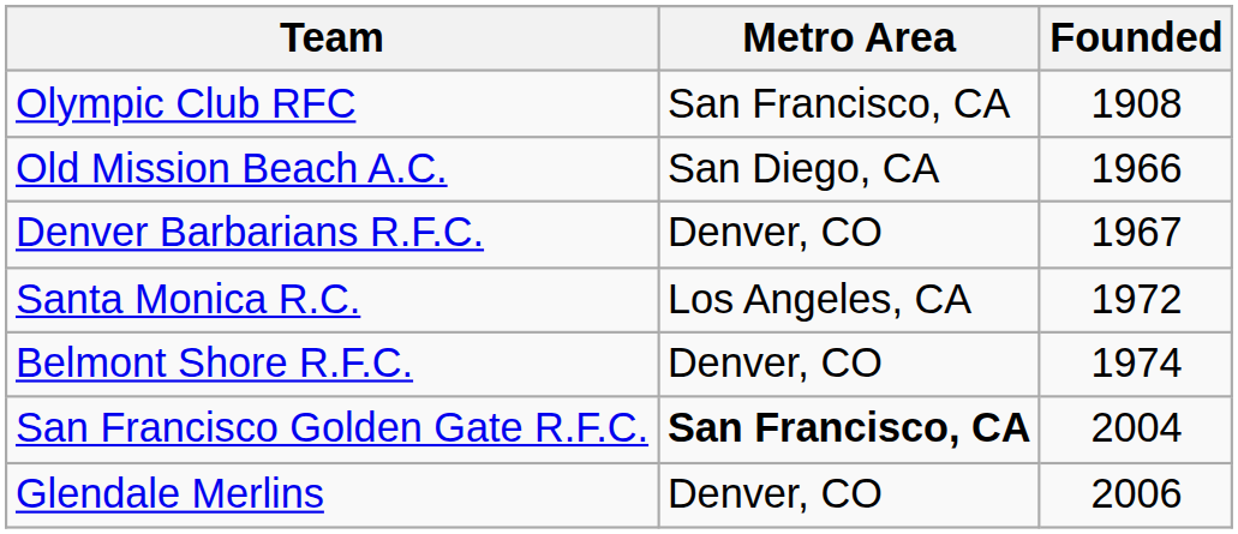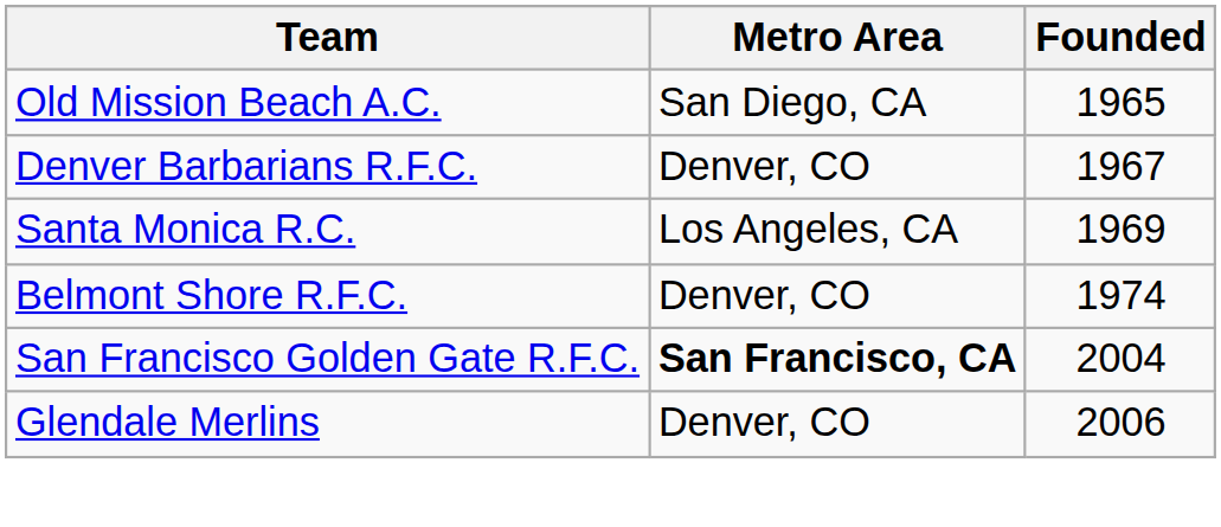- row: Olympic Club RFC | San Francisco, CA | 1908
Old Mission Beach A.C. | Founded: 1966 -> 1965
Santa Monica R.C. | Founded: 1972 -> 1969
